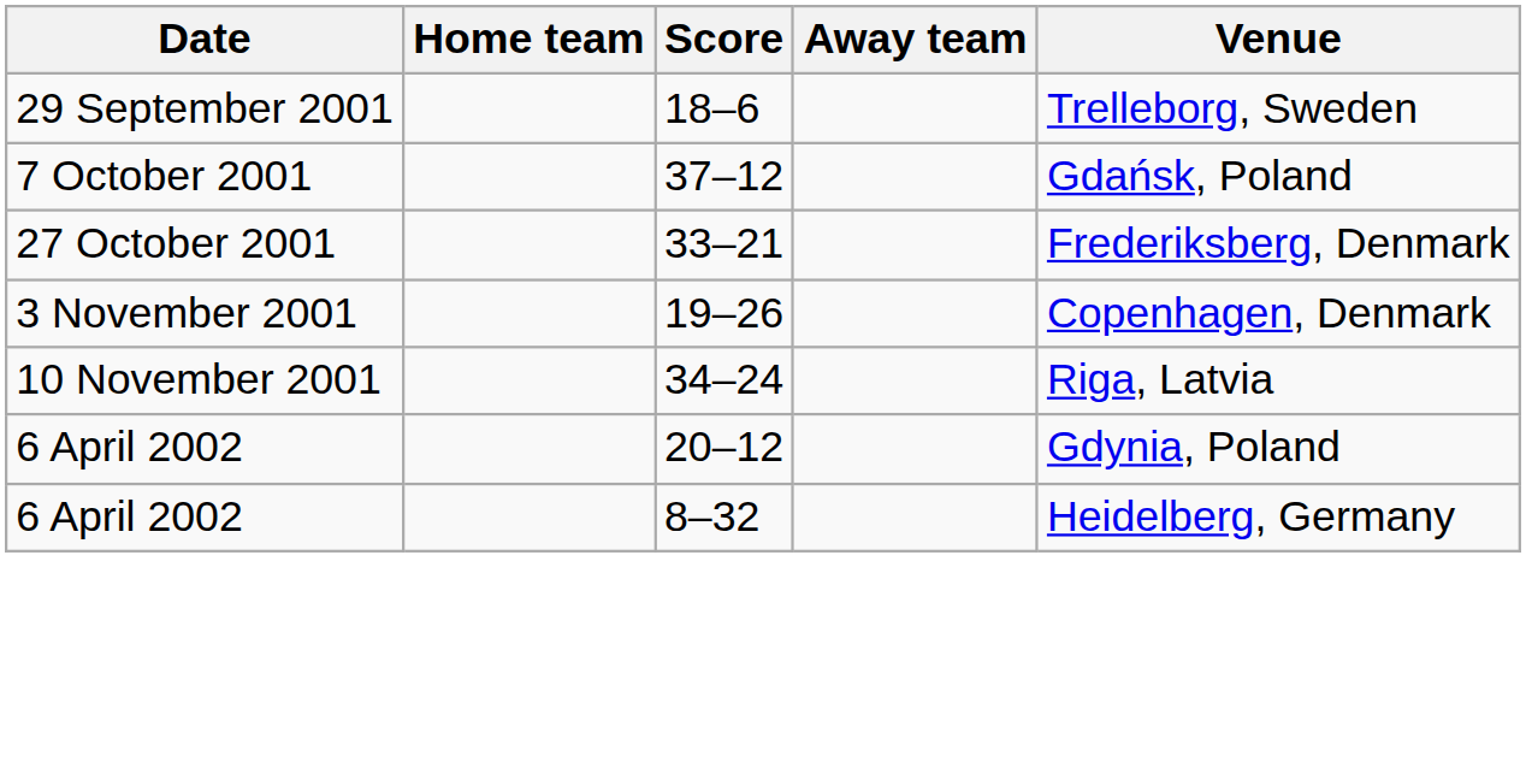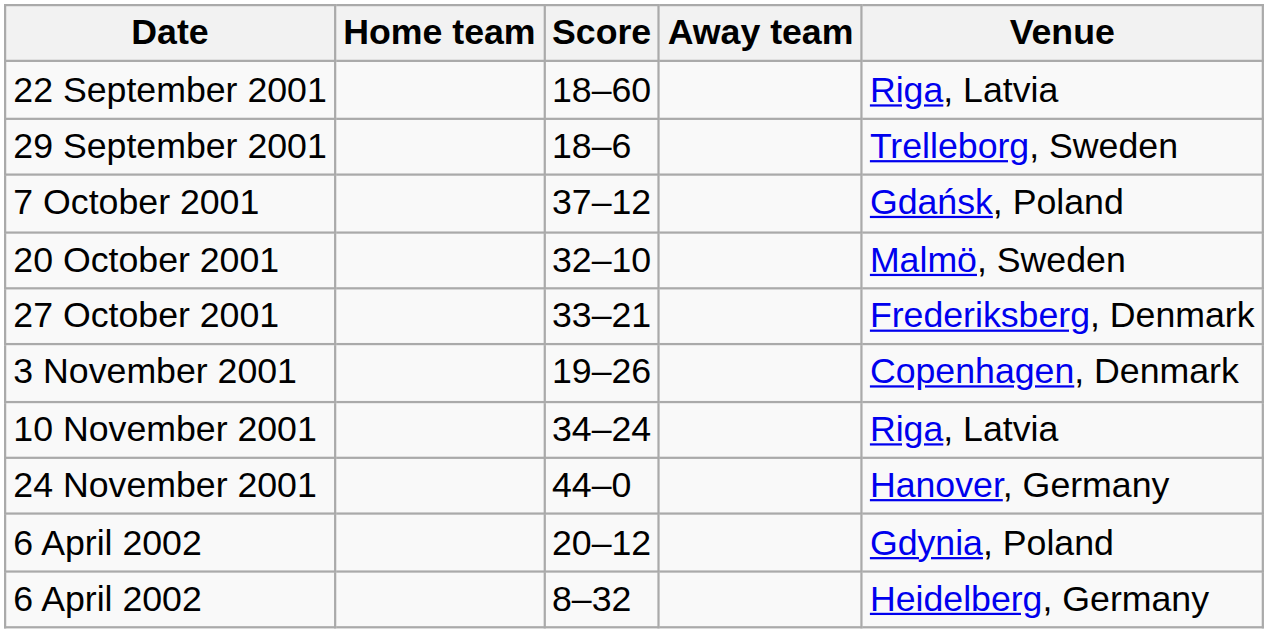+ row: 22 September 2001 | 18–60 | Riga, Latvia
+ row: 20 October 2001 | 32–10 | Malmö, Sweden
+ row: 24 November 2001 | 44–0 | Hanover, Germany
